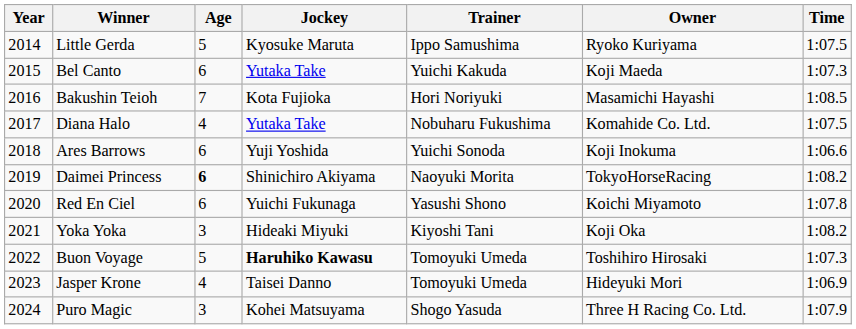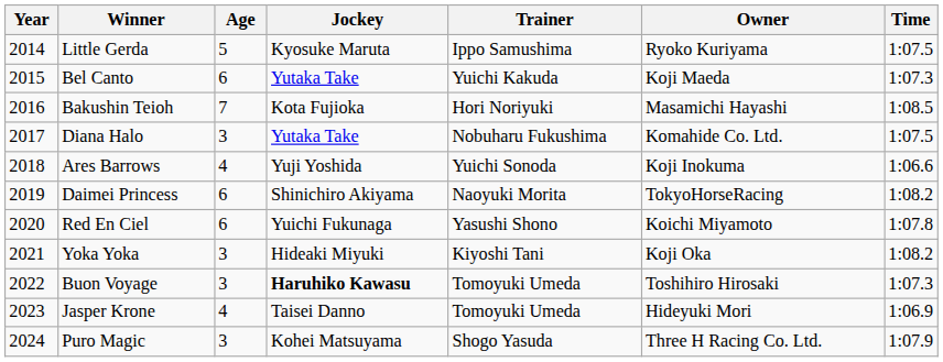Diana Halo | Age: 4 -> 3
Ares Barrows | Age: 6 -> 4
Daimei Princess | Age: bold -> normal
Buon Voyage | Age: 5 -> 3
